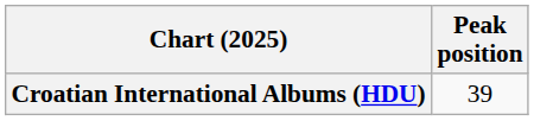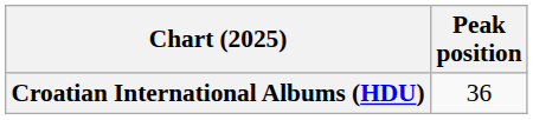Croatian International Albums (HDU) | Peak position: 39 -> 36
